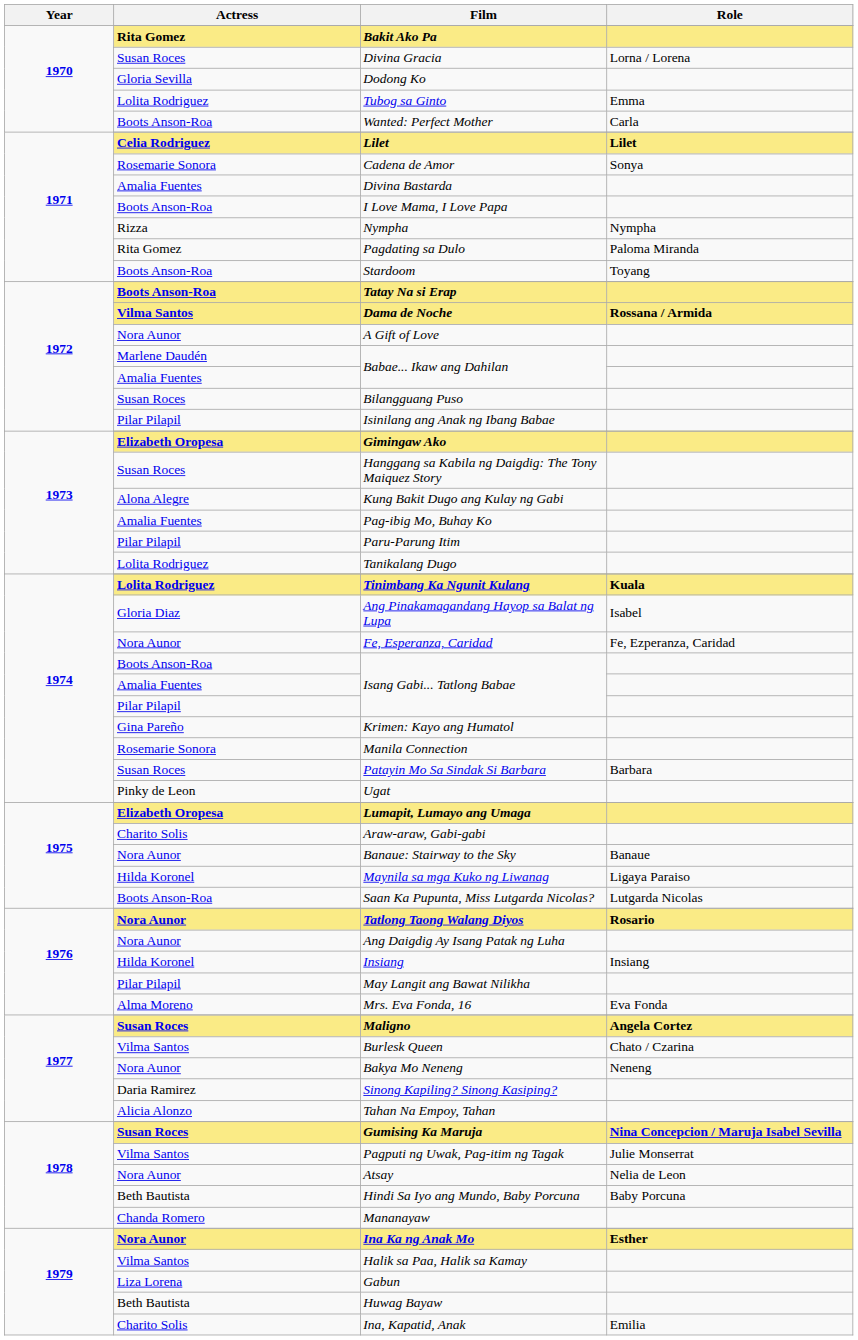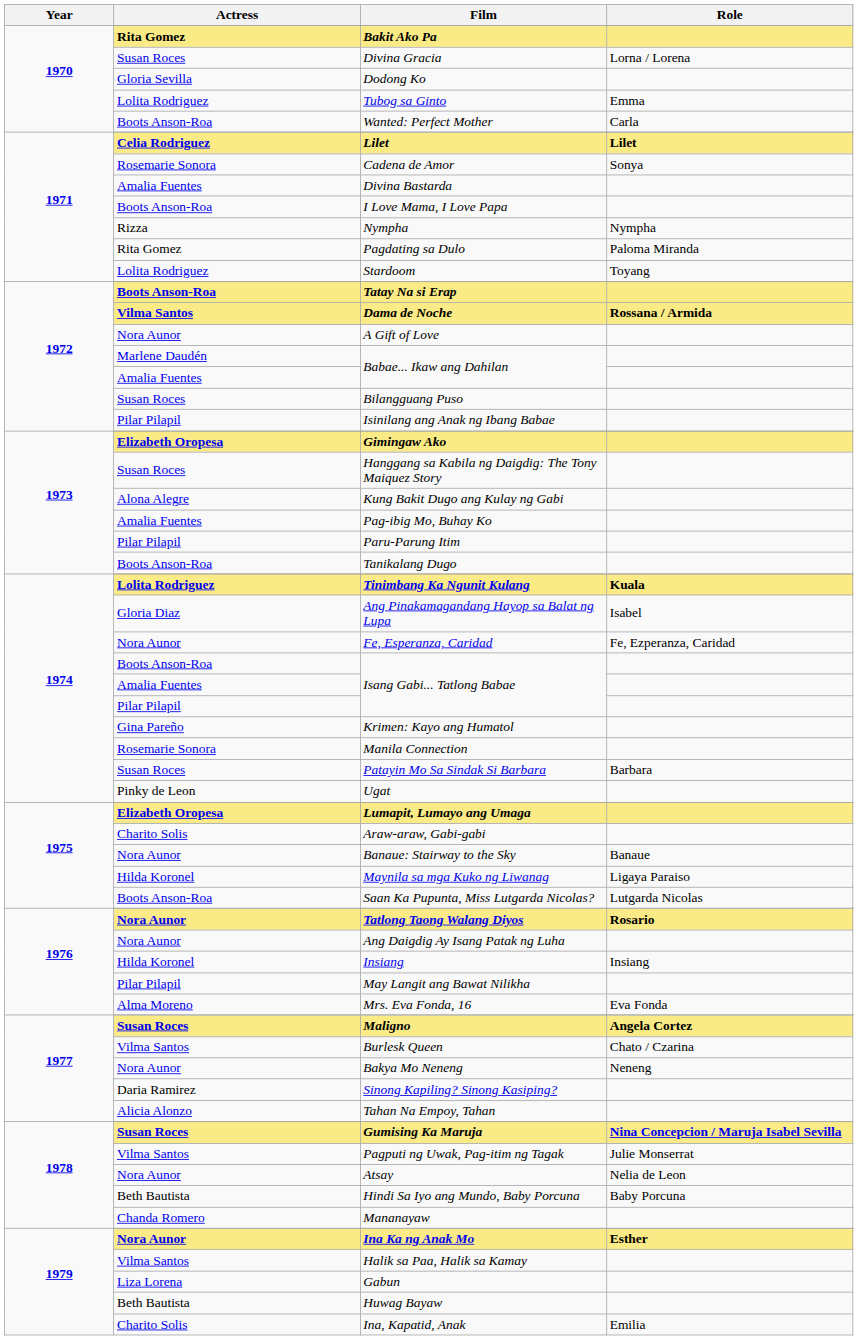Stardoom | Actress: Boots Anson-Roa -> Lolita Rodriguez
Tanikalang Dugo | Actress: Lolita Rodriguez -> Boots Anson-Roa
